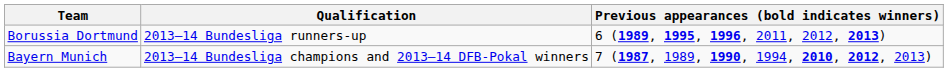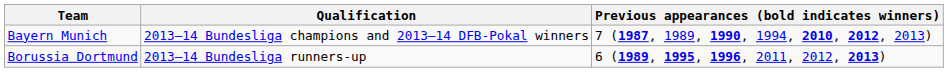rows swapped: Borussia Dortmund <-> Bayern Munich
